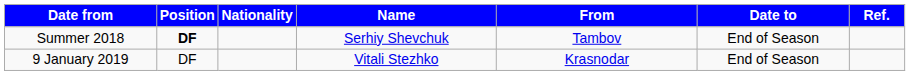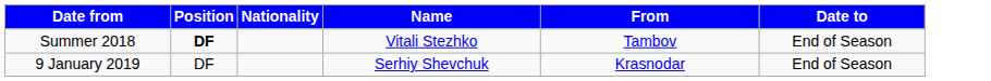- column: Ref.
Summer 2018 | Name: Serhiy Shevchuk -> Vitali Stezhko
9 January 2019 | Name: Vitali Stezhko -> Serhiy Shevchuk
